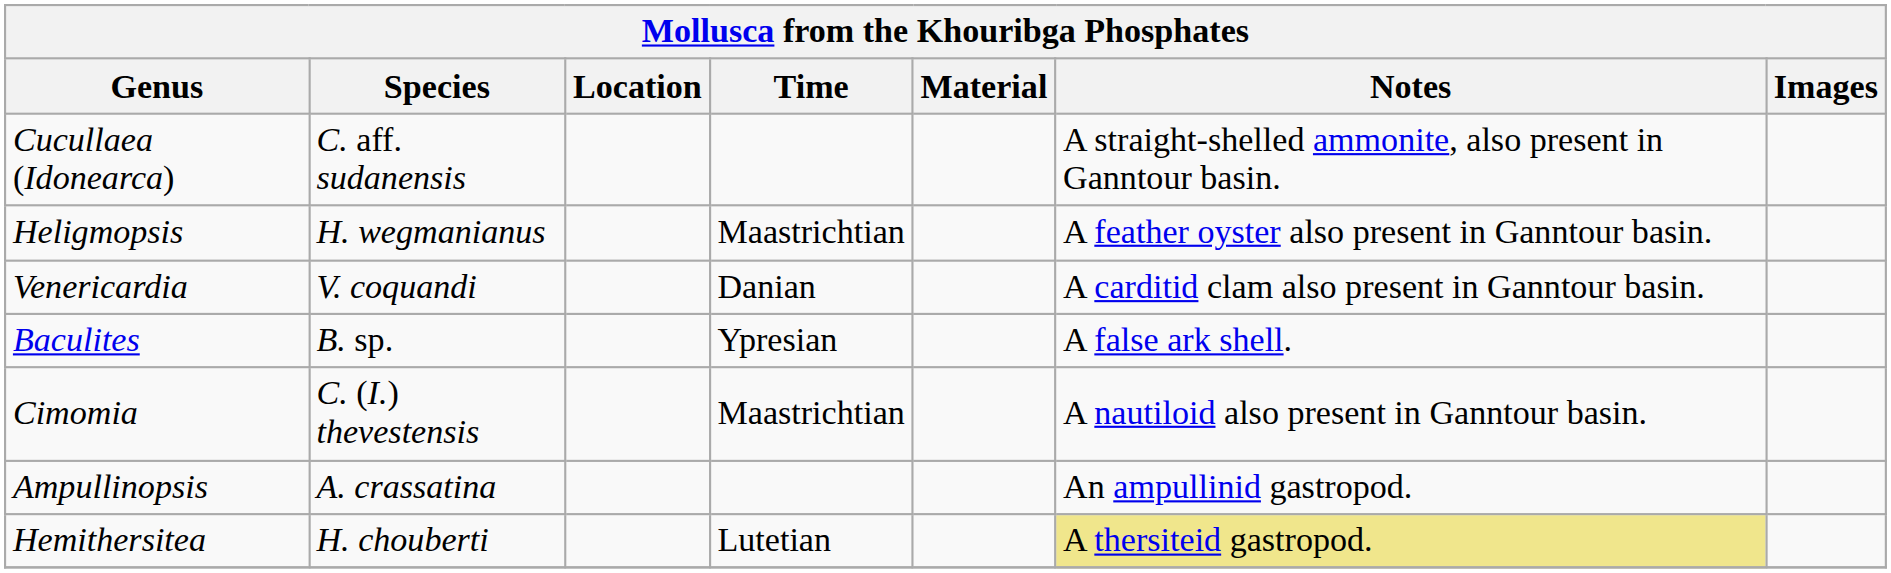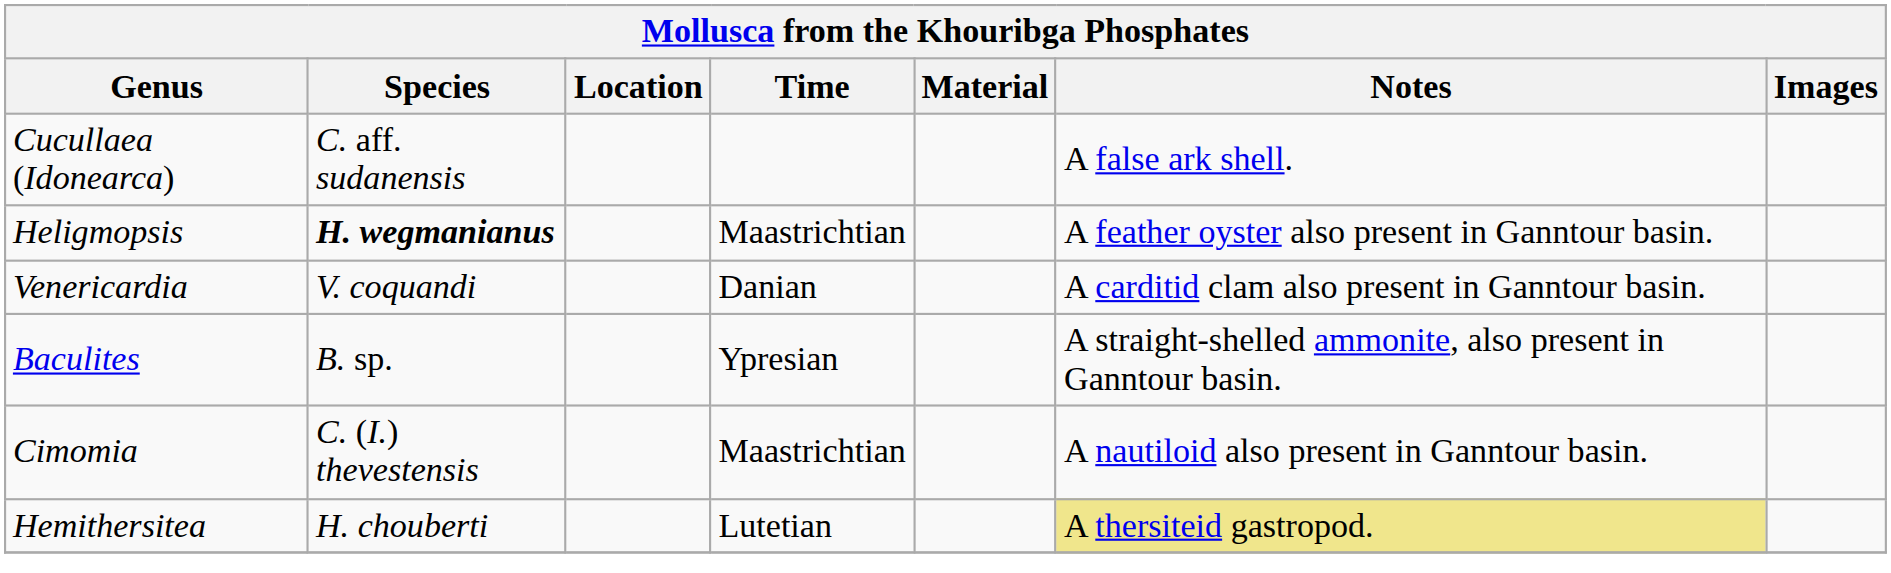Cucullaea (Idonearca) | Notes: A straight-shelled ammonite, also present in Ganntour basin. -> A false ark shell.
Heligmopsis | Species: normal -> bold
Baculites | Notes: A false ark shell. -> A straight-shelled ammonite, also present in Ganntour basin.
- row: Ampullinopsis | A. crassatina | An ampullinid gastropod.
